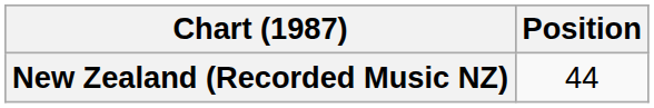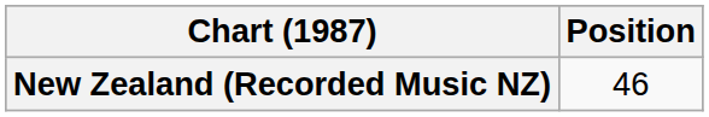New Zealand (Recorded Music NZ) | Position: 44 -> 46
